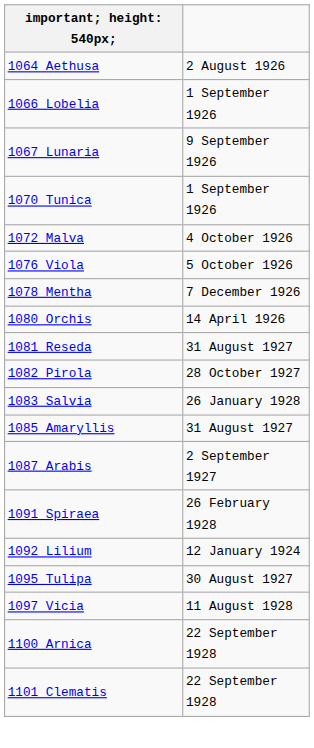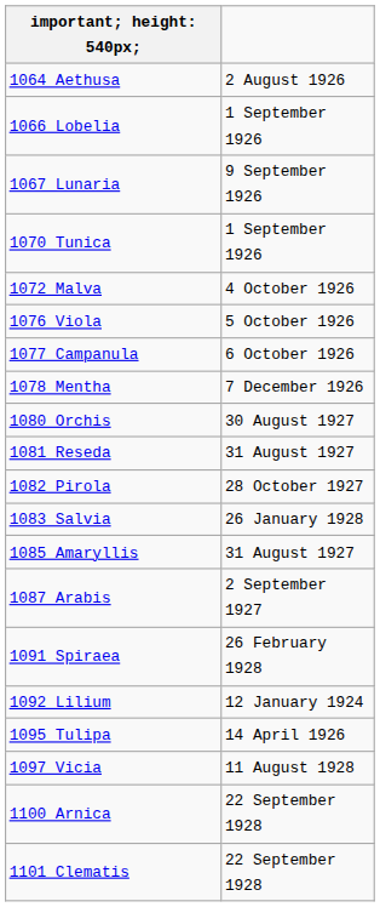+ row: 1077 Campanula | 6 October 1926
1080 Orchis | column 2: 14 April 1926 -> 30 August 1927
1095 Tulipa | column 2: 30 August 1927 -> 14 April 1926
